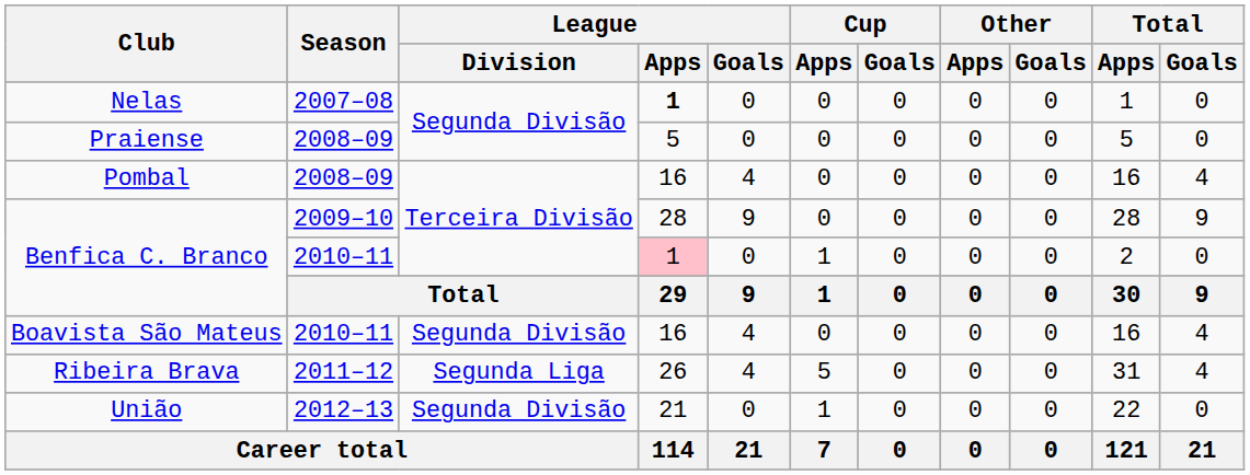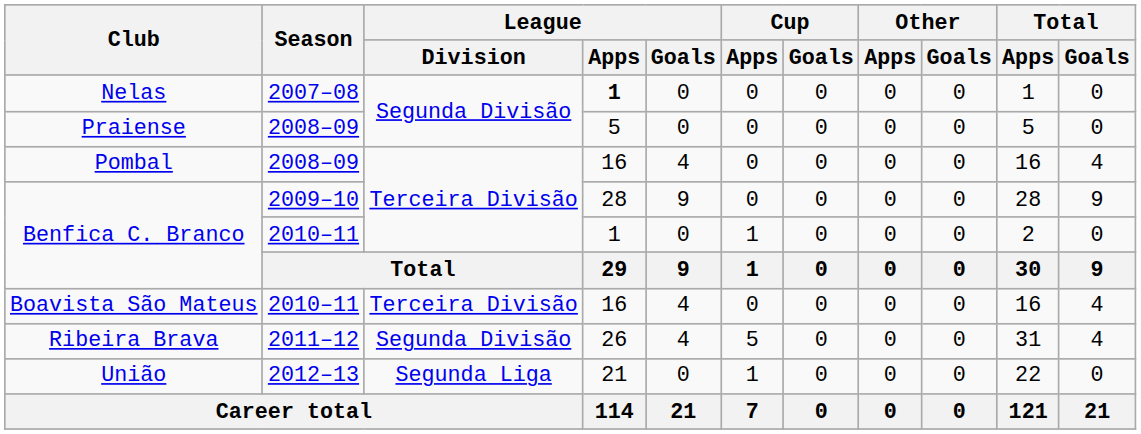Benfica C. Branco / 2010–11 | League / Apps: pink background -> no background
Boavista São Mateus | League / Division: Segunda Divisão -> Terceira Divisão
Ribeira Brava | League / Division: Segunda Liga -> Segunda Divisão
União | League / Division: Segunda Divisão -> Segunda Liga
